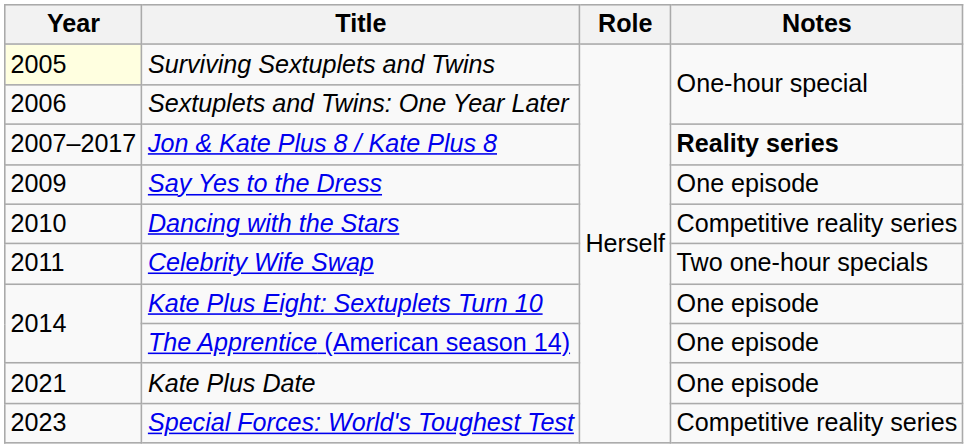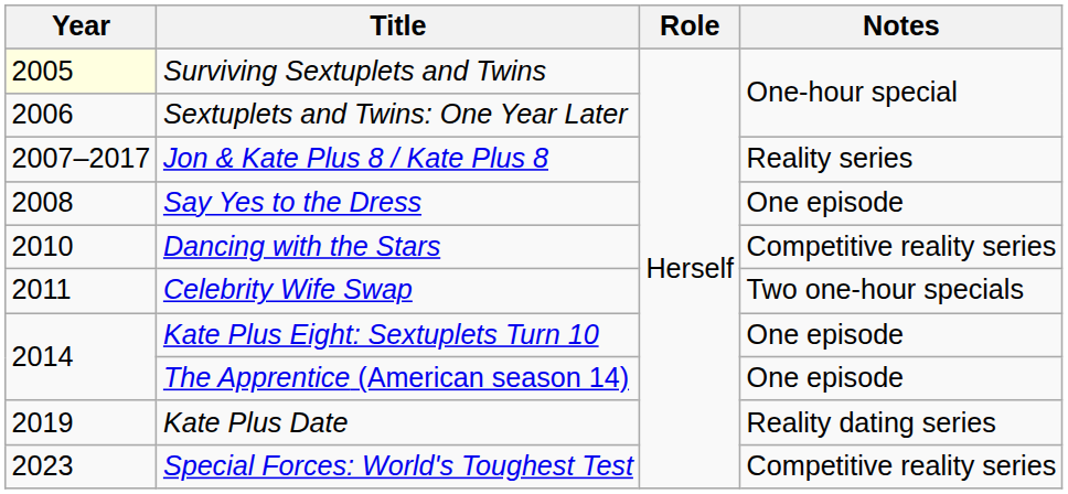Jon & Kate Plus 8 / Kate Plus 8 | Notes: bold -> normal
Say Yes to the Dress | Year: 2009 -> 2008
Kate Plus Date | Year: 2021 -> 2019
Kate Plus Date | Notes: One episode -> Reality dating series
